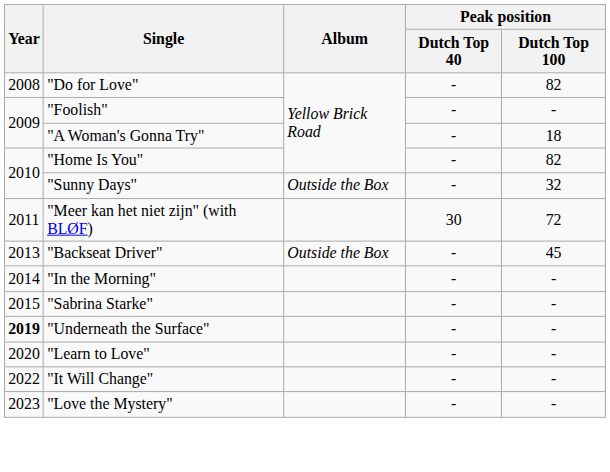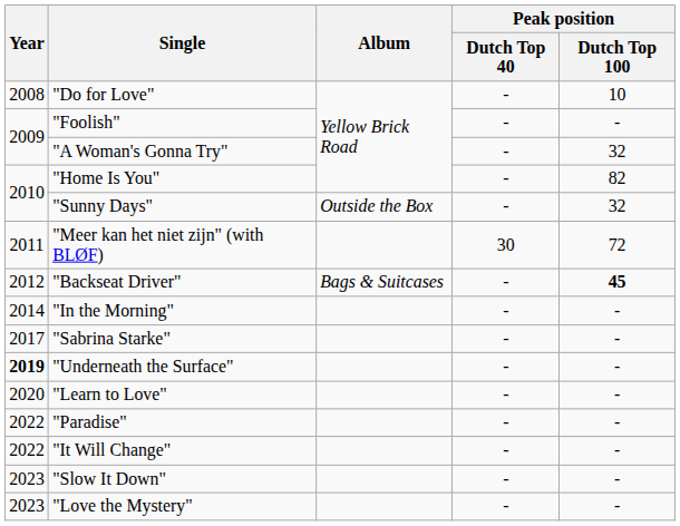"Do for Love" | Peak position / Dutch Top 100: 82 -> 10
"A Woman's Gonna Try" | Peak position / Dutch Top 100: 18 -> 32
"Backseat Driver" | Year: 2013 -> 2012
"Backseat Driver" | Album: Outside the Box -> Bags & Suitcases
"Backseat Driver" | Peak position / Dutch Top 100: normal -> bold
"Sabrina Starke" | Year: 2015 -> 2017
+ row: 2022 | "Paradise" | - | -
+ row: 2023 | "Slow It Down" | - | -
